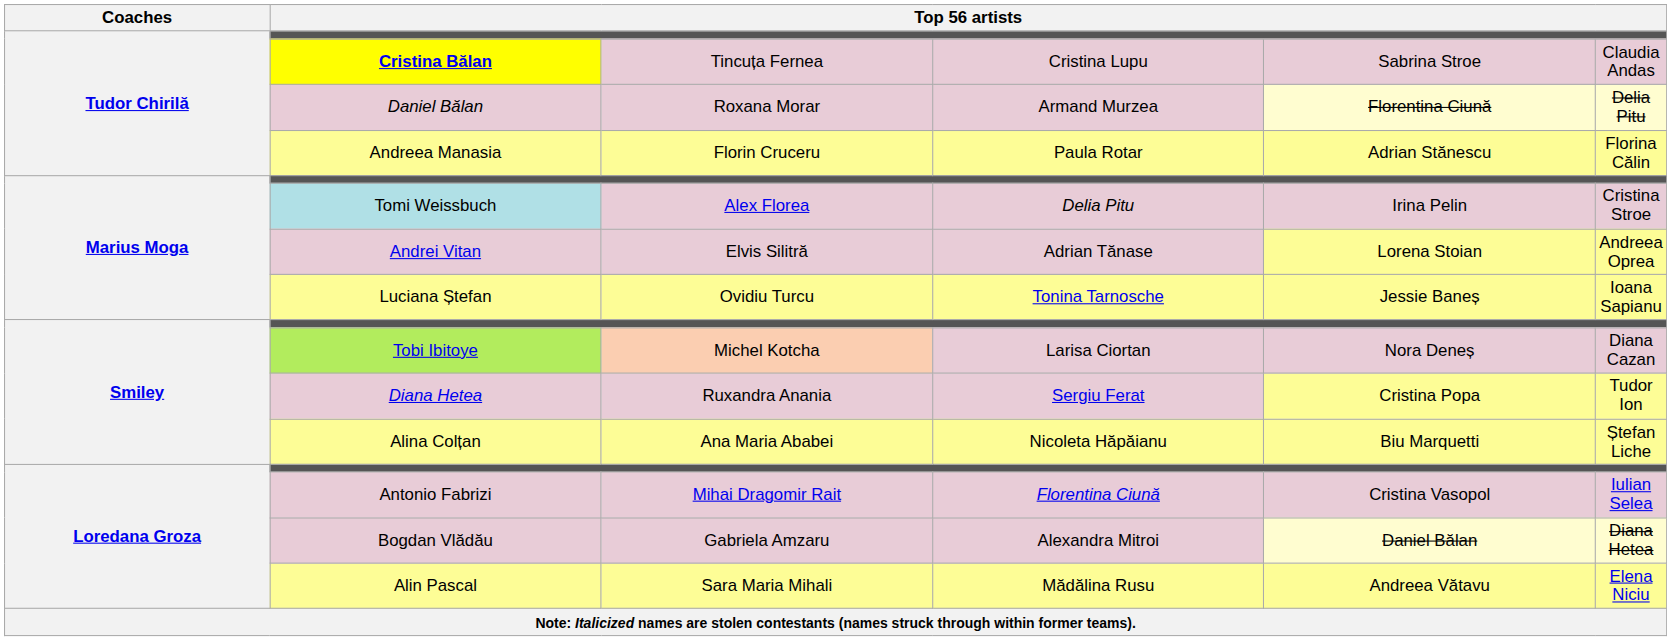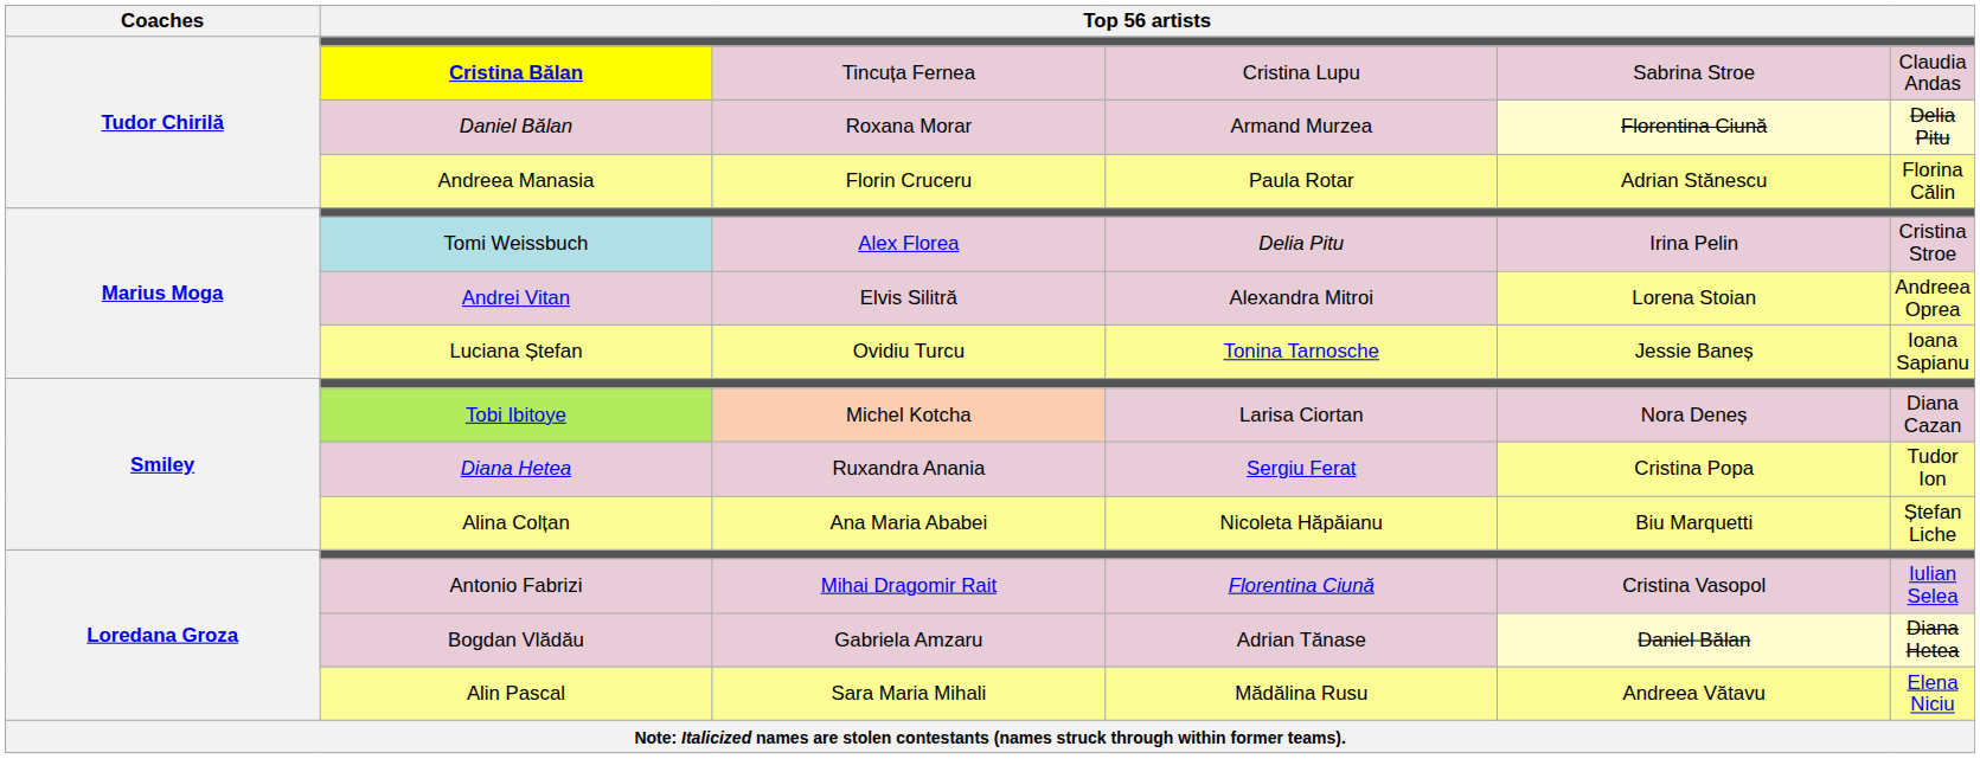Andrei Vitan | column 4: Adrian Tănase -> Alexandra Mitroi
Bogdan Vlădău | column 4: Alexandra Mitroi -> Adrian Tănase
